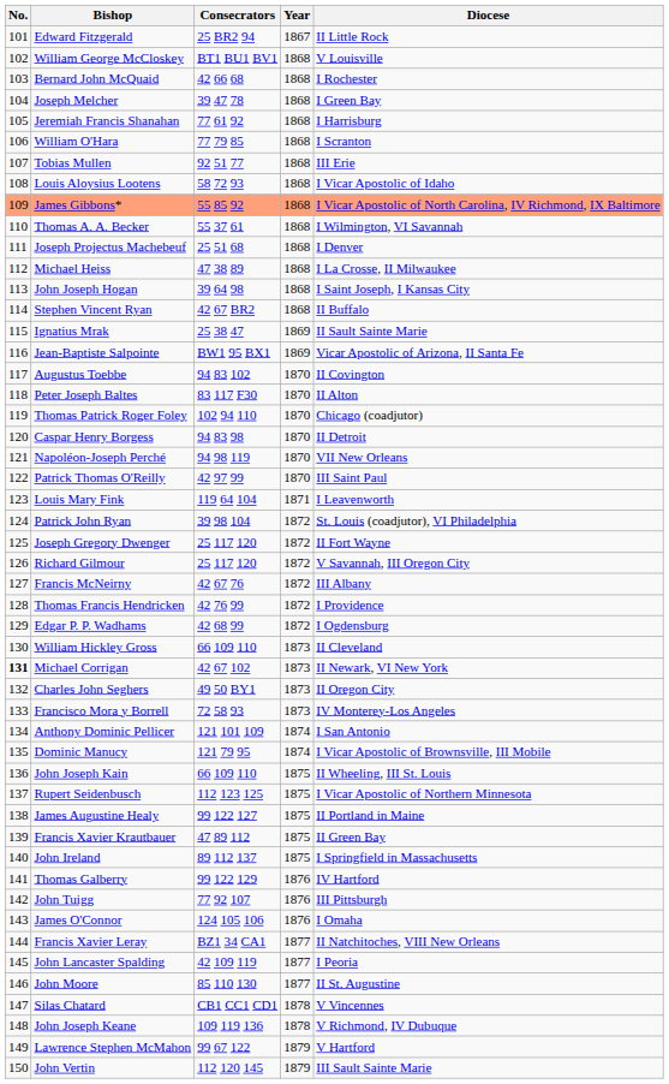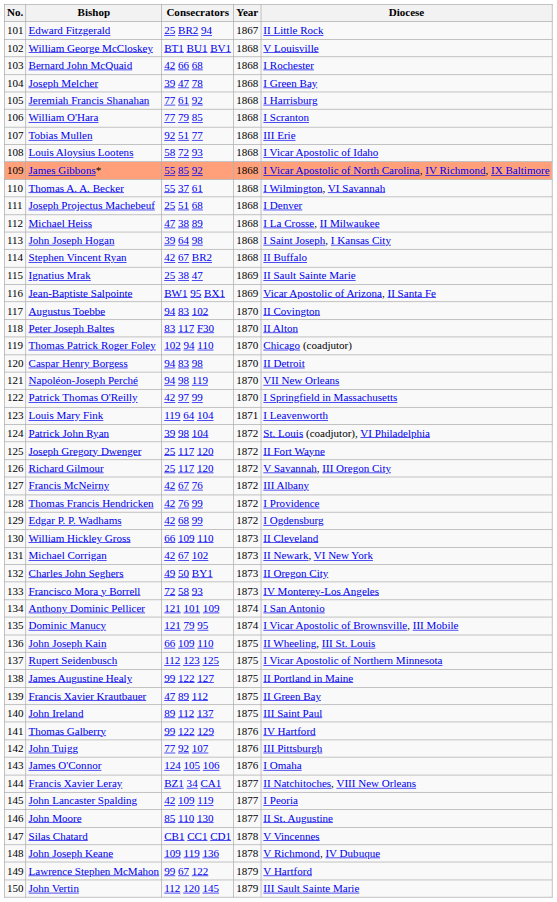Patrick Thomas O'Reilly | Diocese: III Saint Paul -> I Springfield in Massachusetts
Michael Corrigan | No.: bold -> normal
John Ireland | Diocese: I Springfield in Massachusetts -> III Saint Paul
